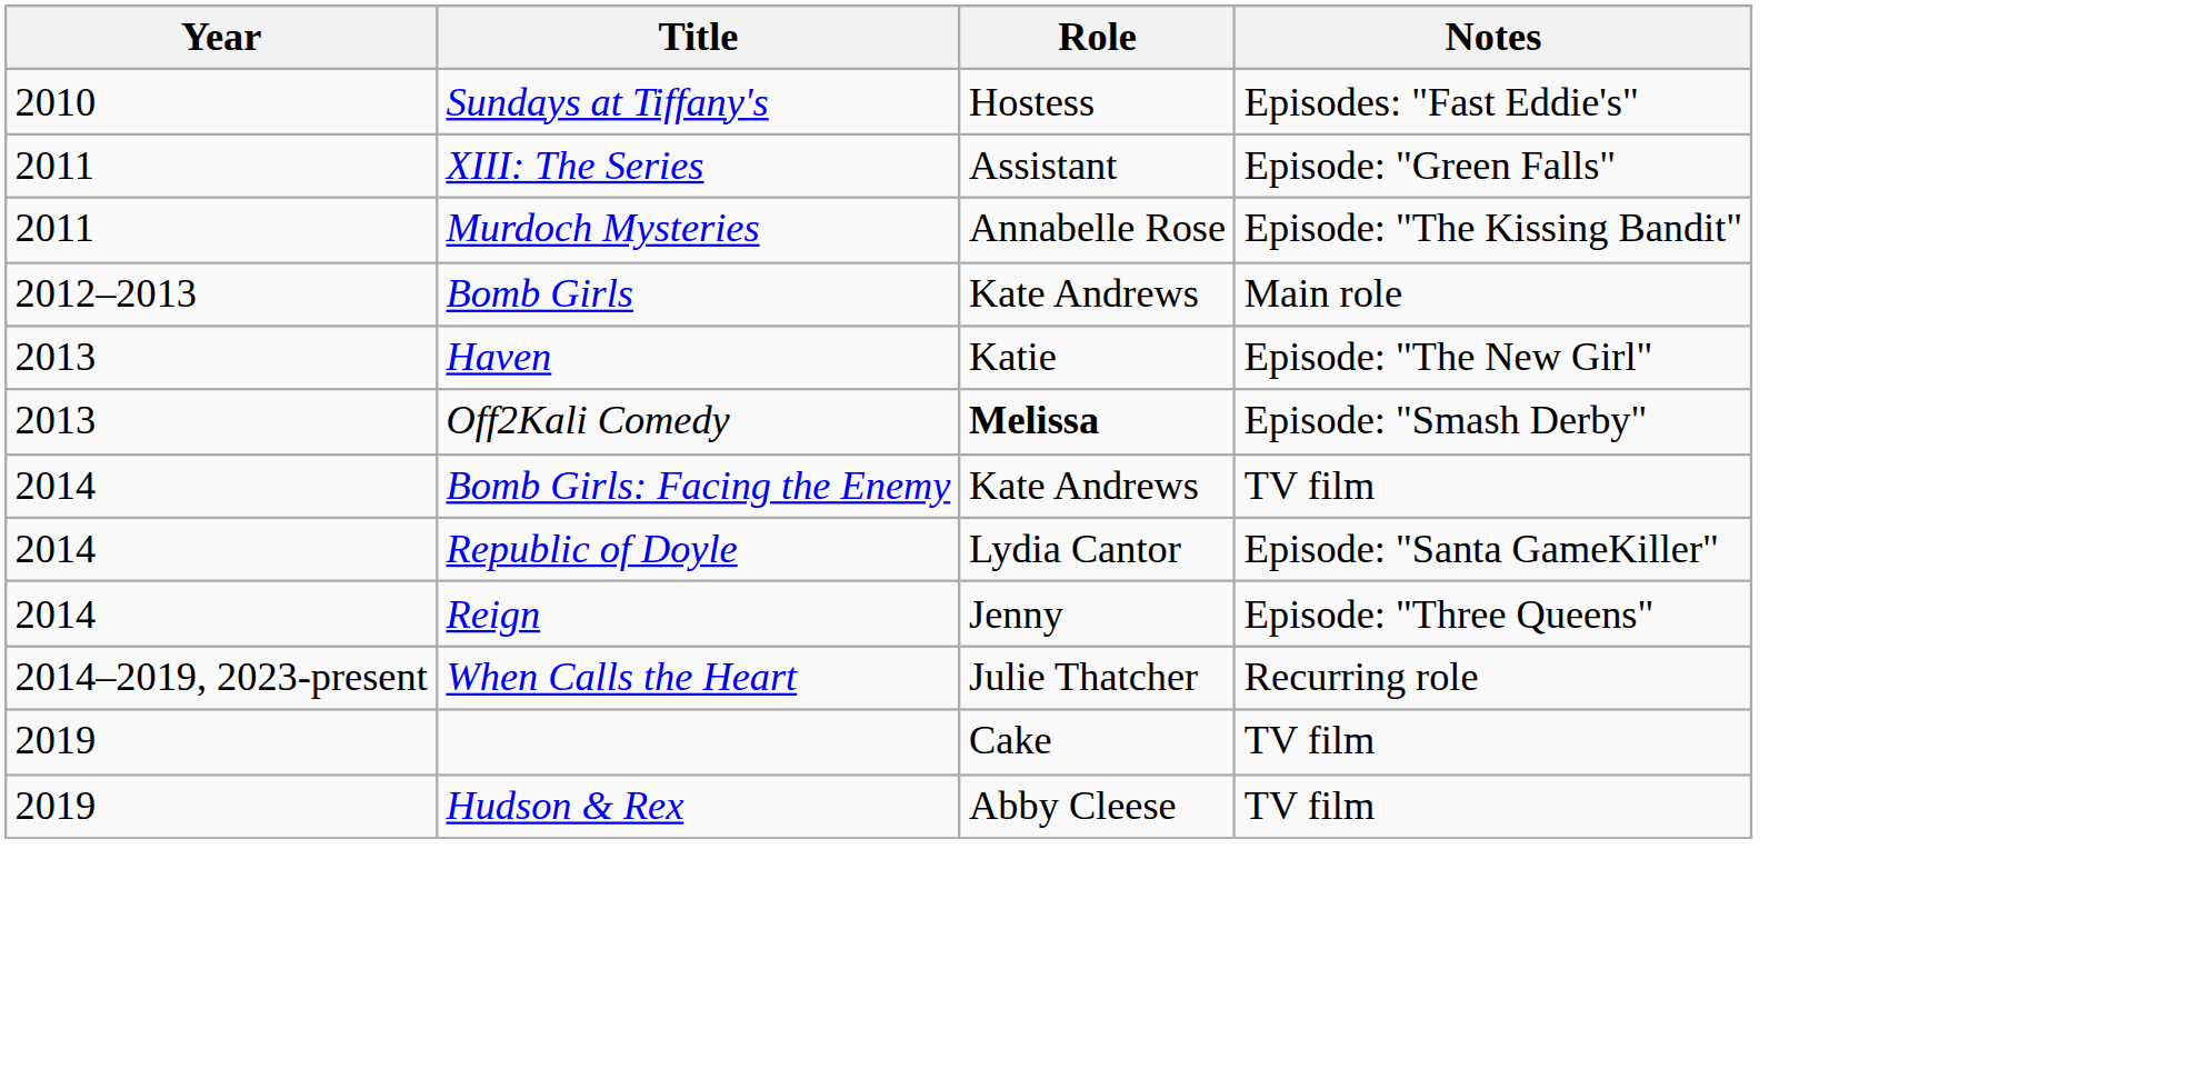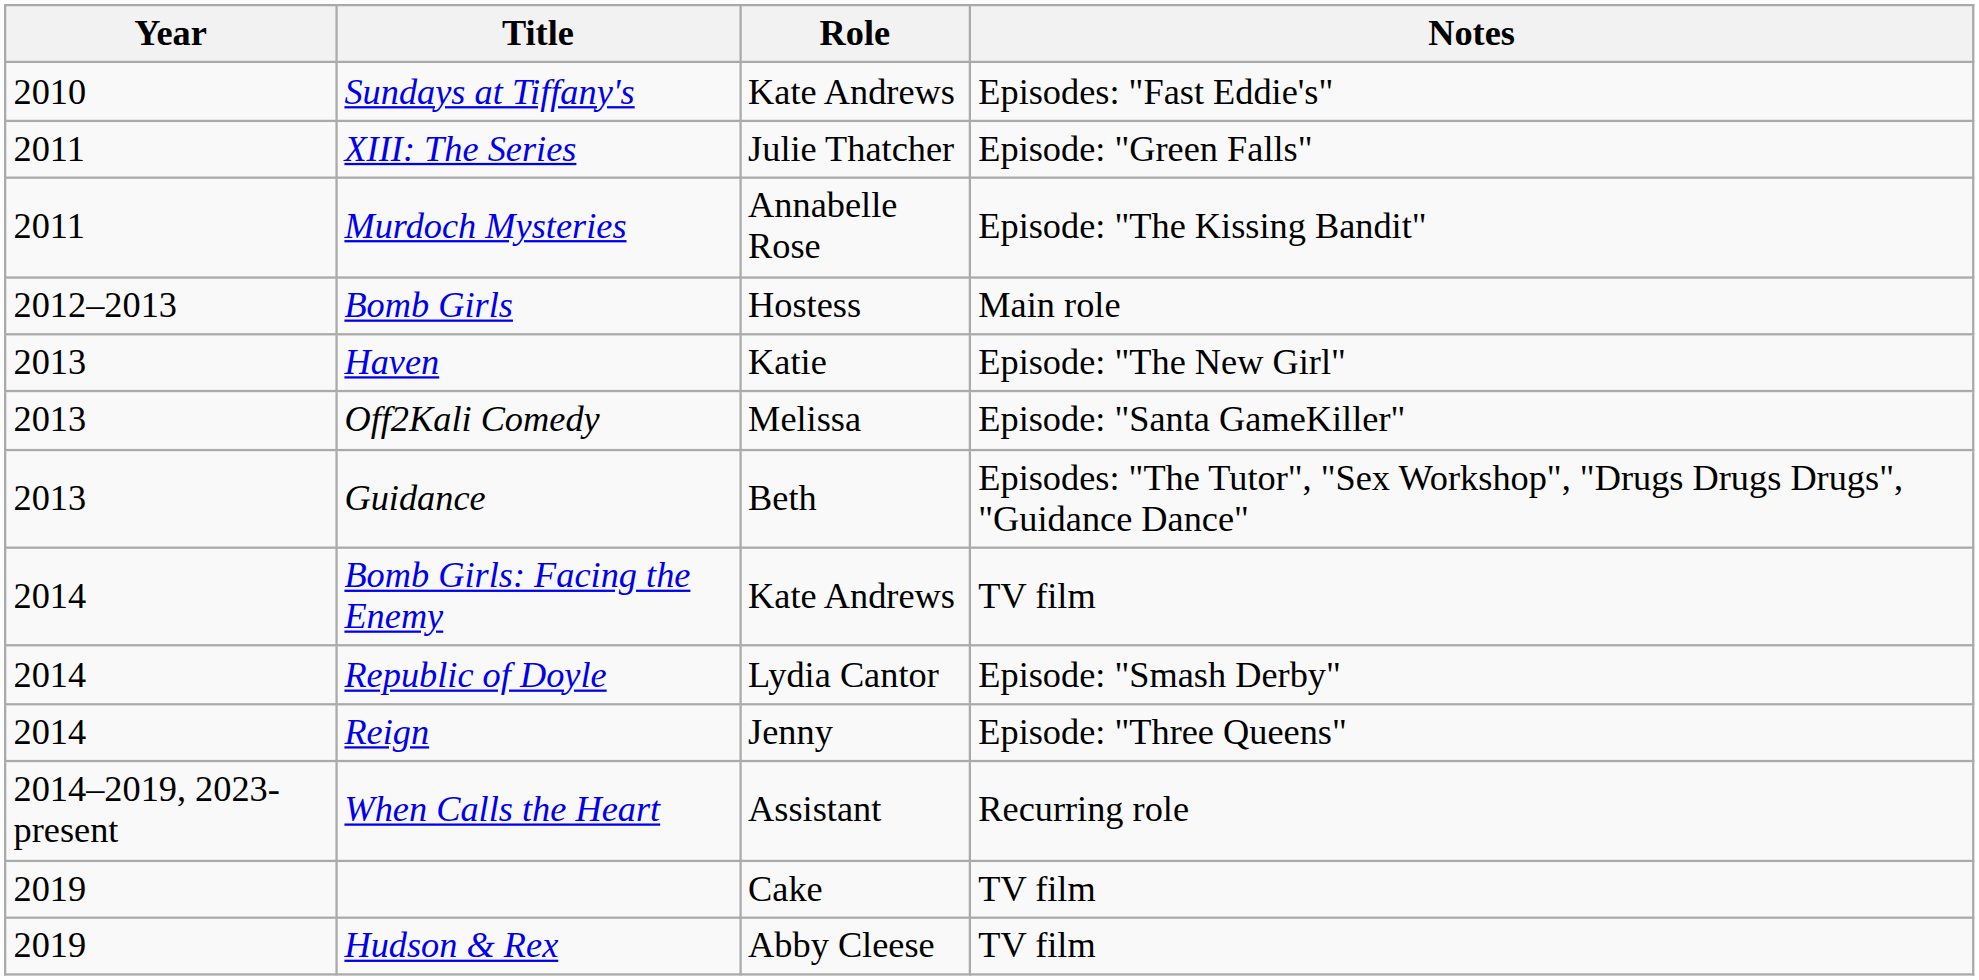Sundays at Tiffany's | Role: Hostess -> Kate Andrews
XIII: The Series | Role: Assistant -> Julie Thatcher
Bomb Girls | Role: Kate Andrews -> Hostess
Off2Kali Comedy | Role: bold -> normal
Off2Kali Comedy | Notes: Episode: "Smash Derby" -> Episode: "Santa GameKiller"
+ row: 2013 | Guidance | Beth | Episodes: "The Tutor", "Sex Workshop", "Drugs Drugs Drugs", "Guidance Dance"
Republic of Doyle | Notes: Episode: "Santa GameKiller" -> Episode: "Smash Derby"
When Calls the Heart | Role: Julie Thatcher -> Assistant
